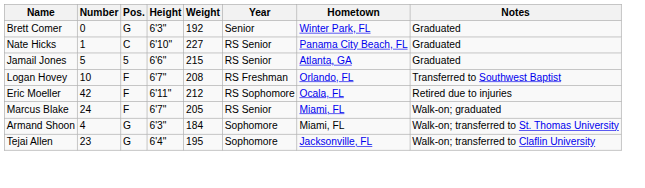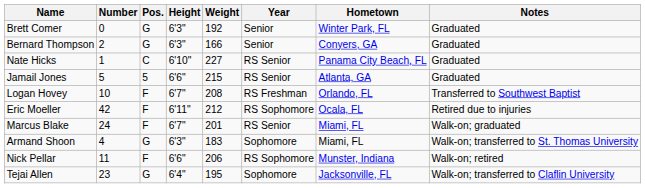+ row: Bernard Thompson | 2 | G | 6'3" | 166 | Senior | Conyers, GA | Graduated
Marcus Blake | Weight: 205 -> 201
Armand Shoon | Weight: 184 -> 183
+ row: Nick Pellar | 11 | F | 6'6" | 206 | RS Sophomore | Munster, Indiana | Walk-on; retired
